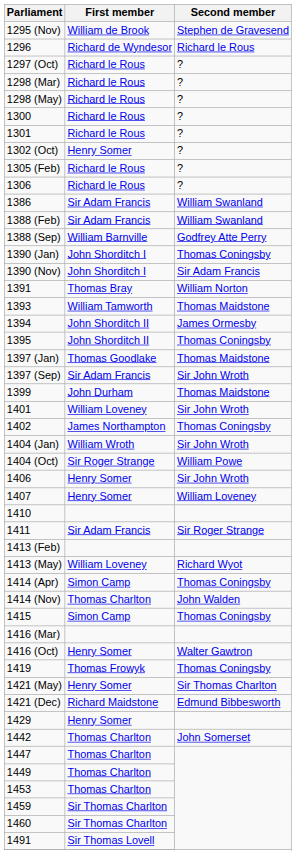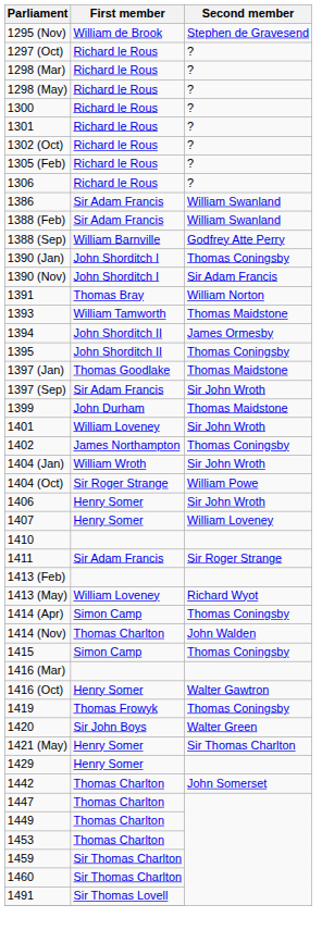- row: 1296 | Richard de Wyndesor | Richard le Rous
1302 (Oct) | First member: Henry Somer -> Richard le Rous
+ row: 1420 | Sir John Boys | Walter Green
- row: 1421 (Dec) | Richard Maidstone | Edmund Bibbesworth
